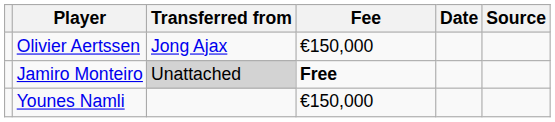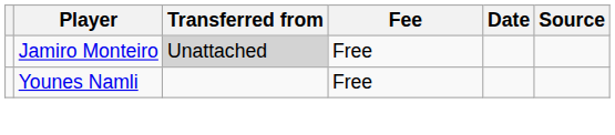- row: Olivier Aertssen | Jong Ajax | €150,000
Jamiro Monteiro | Fee: bold -> normal
Younes Namli | Fee: €150,000 -> Free
